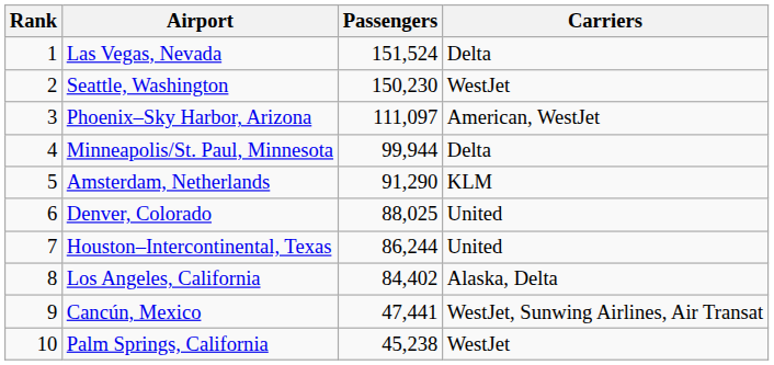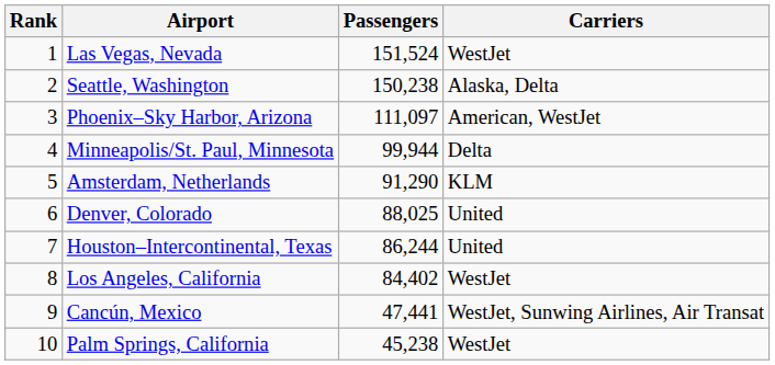Las Vegas, Nevada | Carriers: Delta -> WestJet
Seattle, Washington | Passengers: 150,230 -> 150,238
Seattle, Washington | Carriers: WestJet -> Alaska, Delta
Los Angeles, California | Carriers: Alaska, Delta -> WestJet
